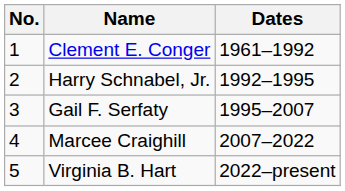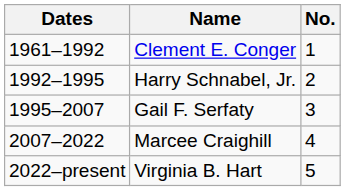columns swapped: No. <-> Dates
